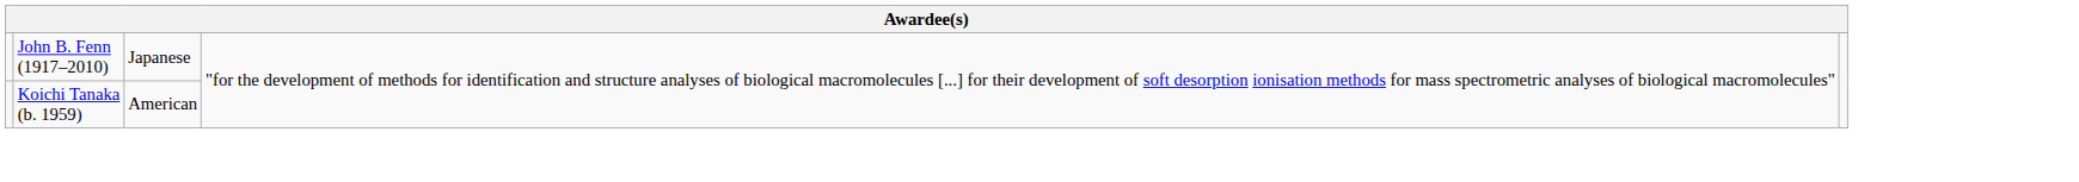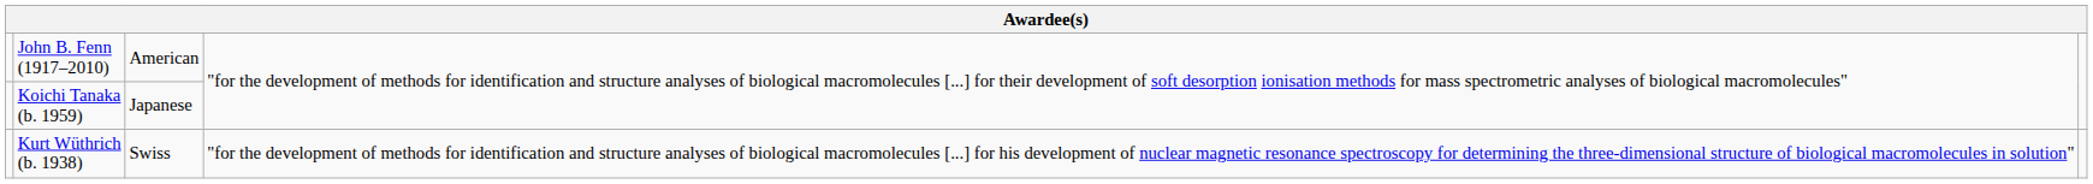John B. Fenn (1917–2010) | column 3: Japanese -> American
Koichi Tanaka (b. 1959) | column 3: American -> Japanese
+ row: Kurt Wüthrich (b. 1938) | Swiss | "for the development of methods for identification and structure analyses of biological macromolecules [...] for his development of nuclear magnetic resonance spectroscopy for determining the three-dimensional structure of biological macromolecules in solution"
